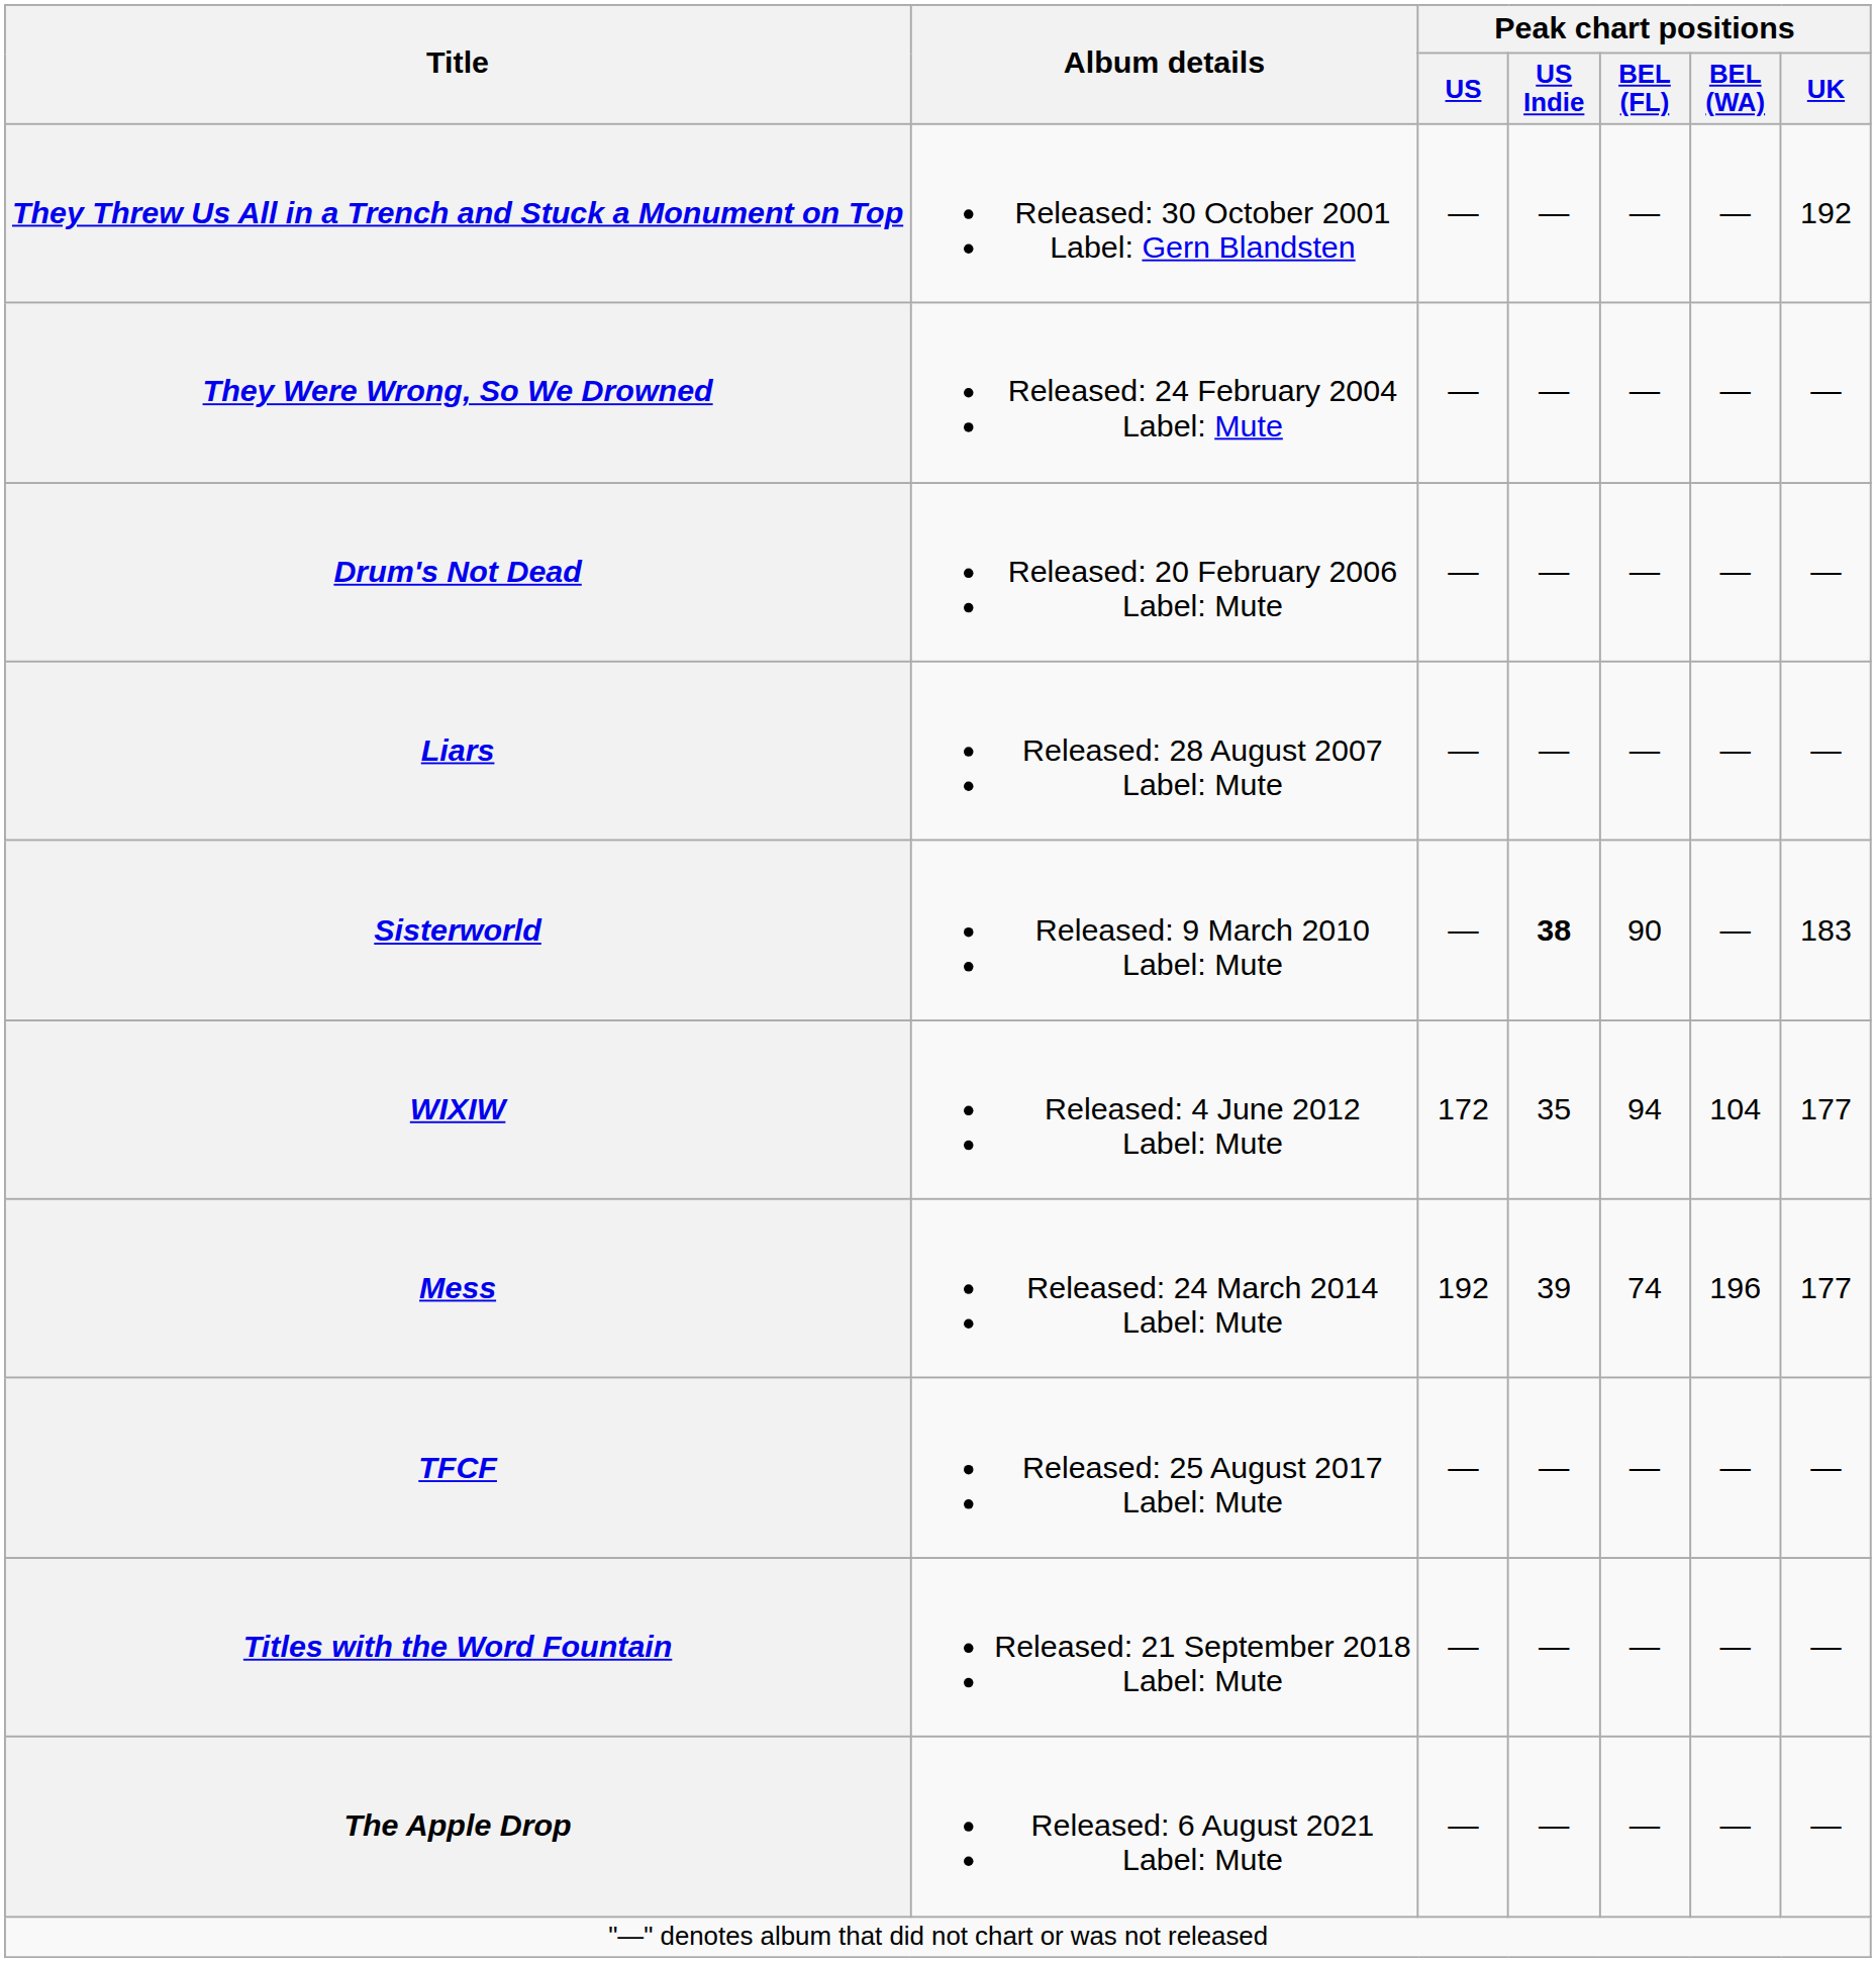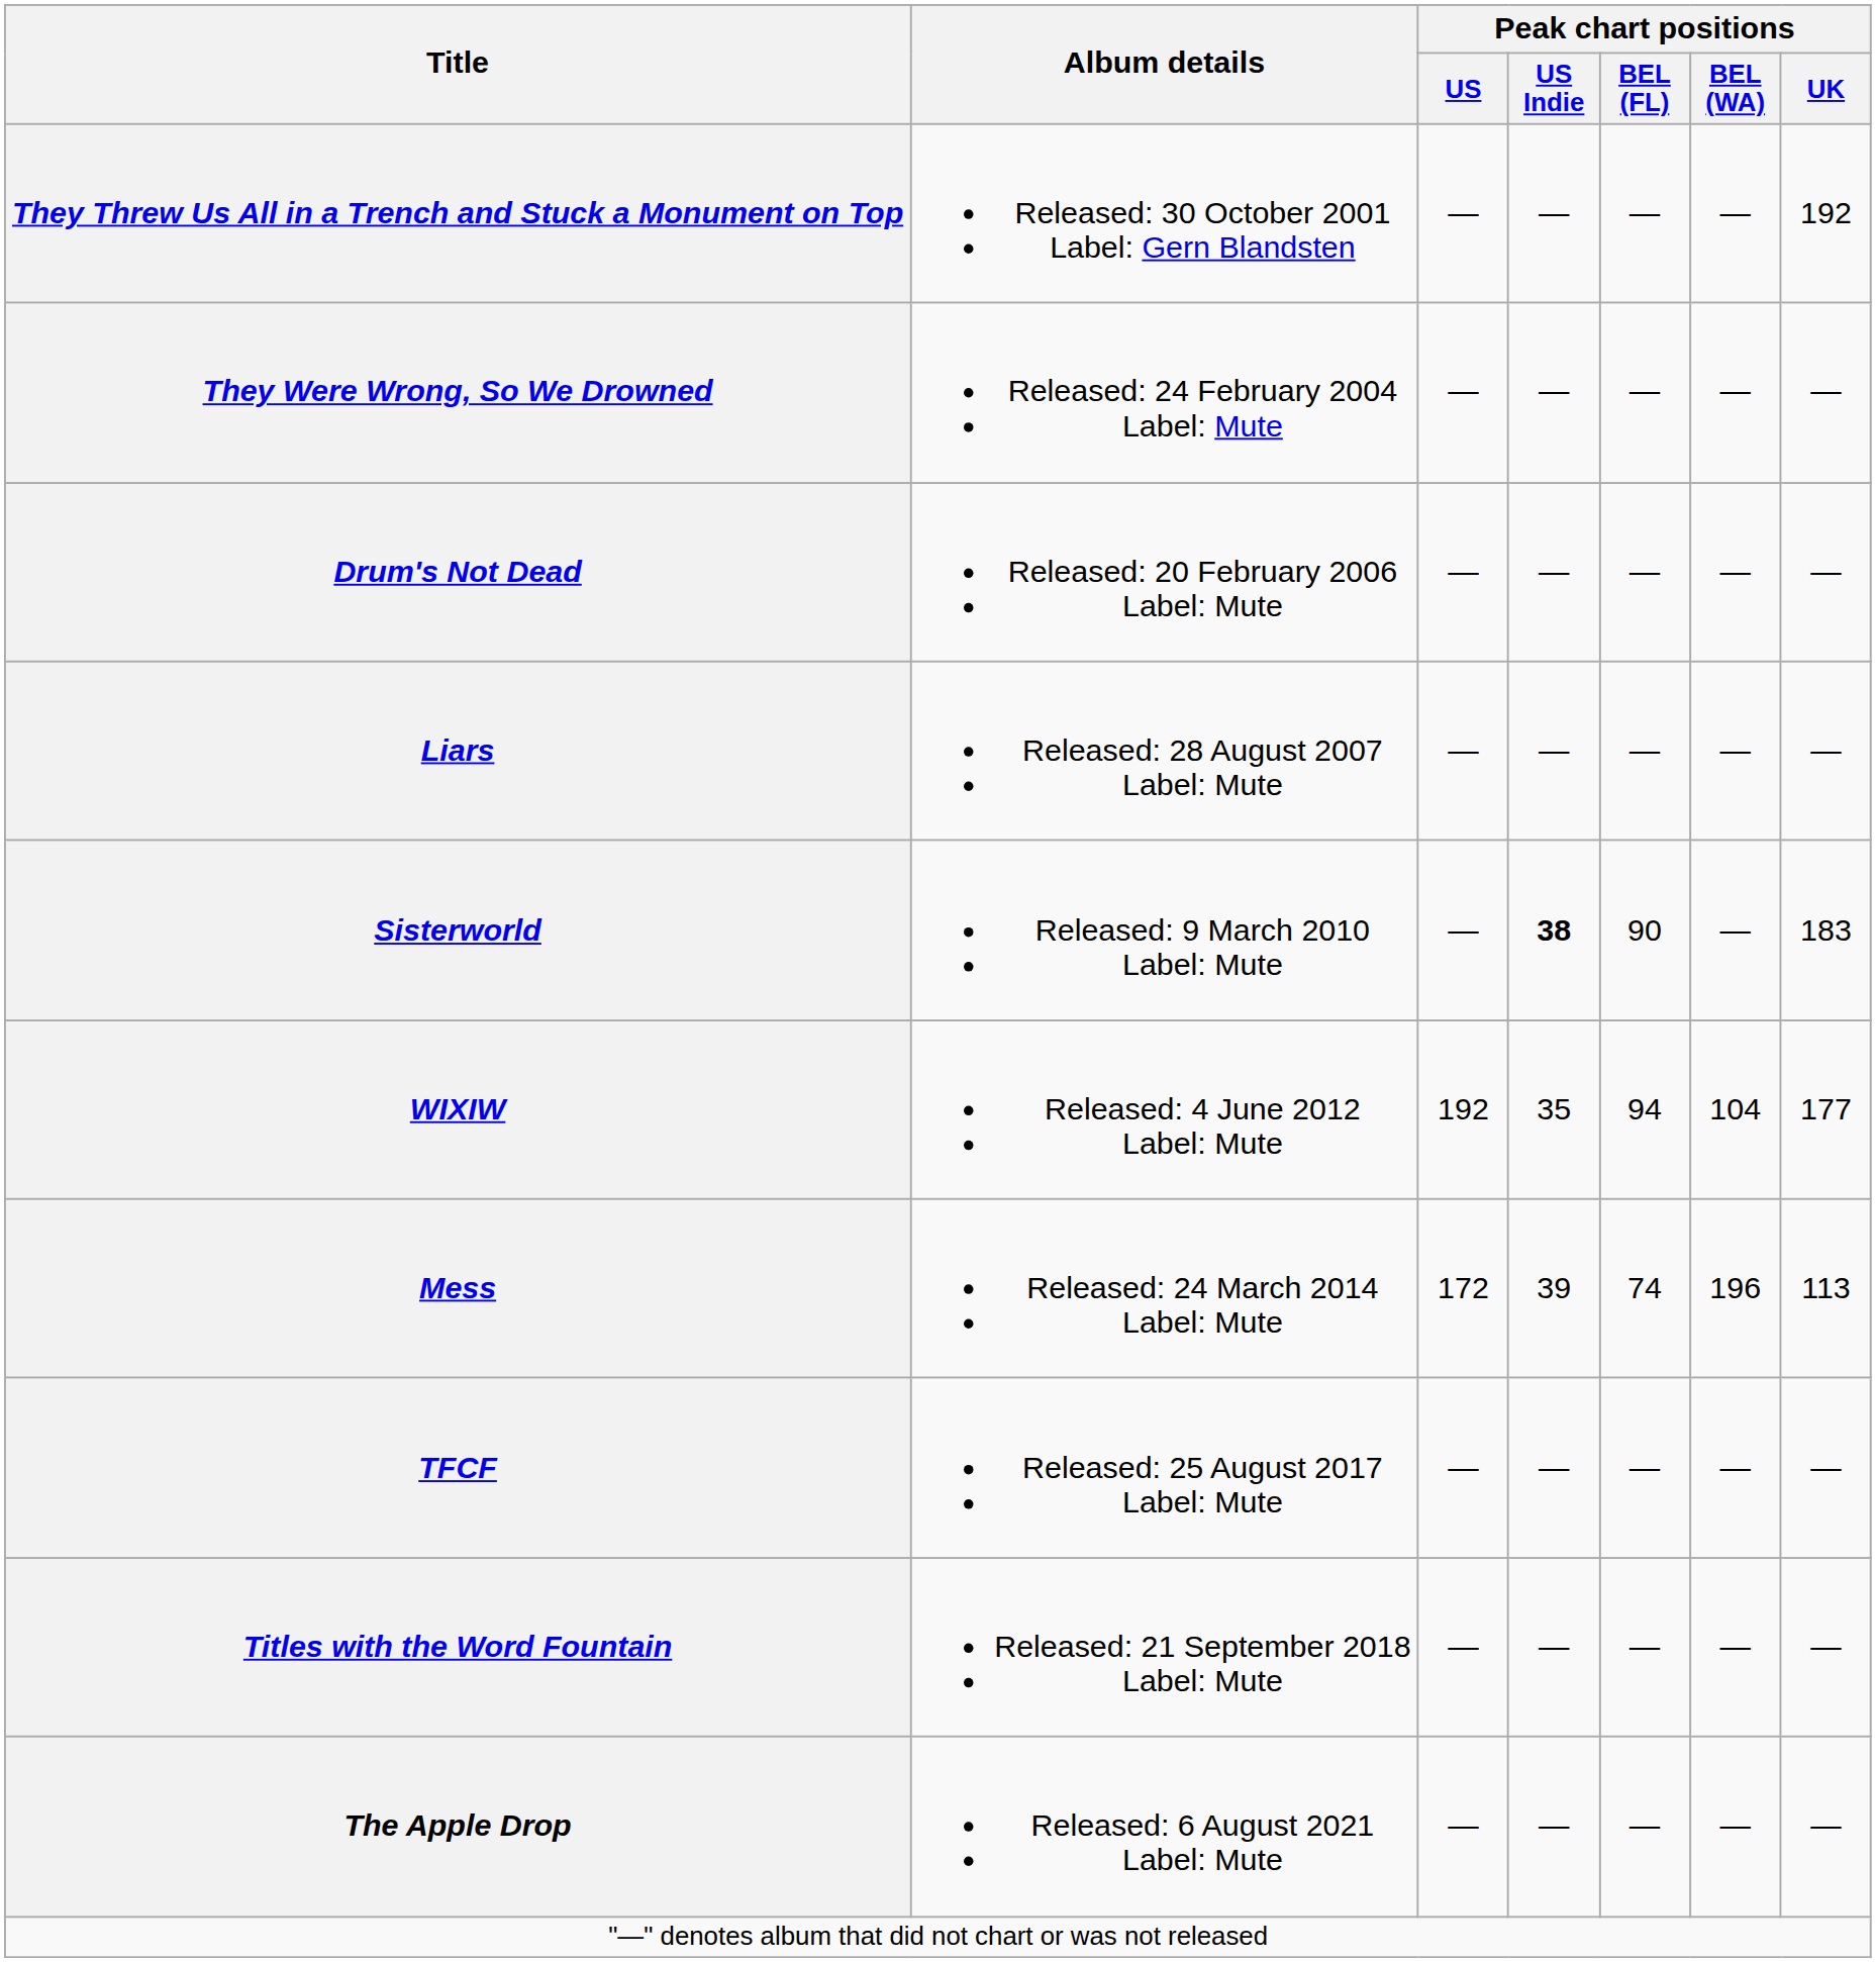WIXIW | Peak chart positions / US: 172 -> 192
Mess | Peak chart positions / US: 192 -> 172
Mess | Peak chart positions / UK: 177 -> 113
